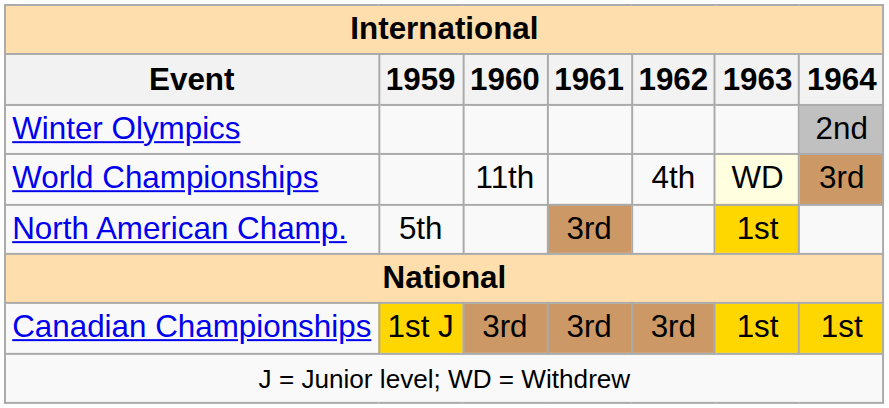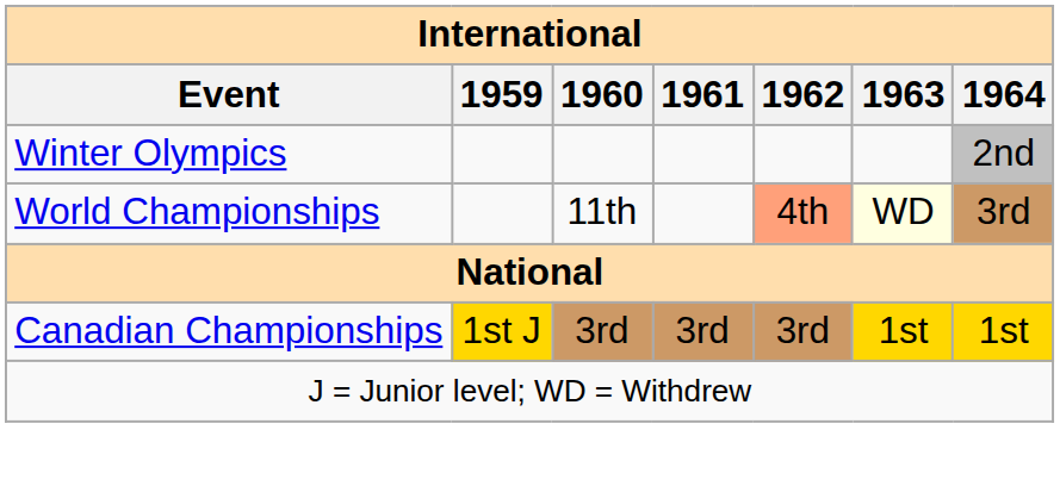World Championships | 1962: no background -> lightsalmon background
- row: North American Champ. | 5th | 3rd | 1st
